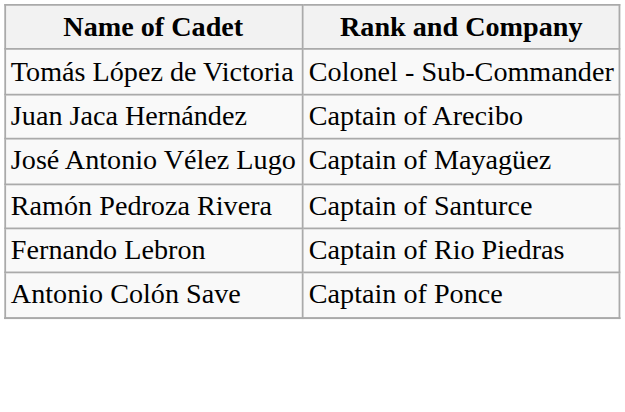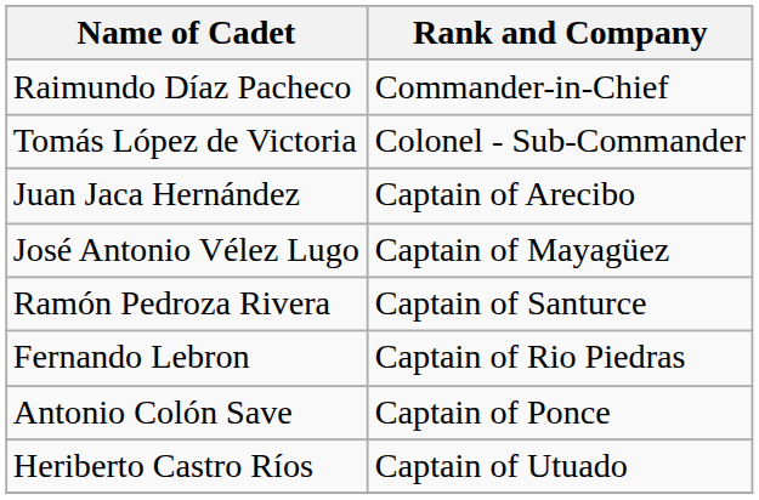+ row: Raimundo Díaz Pacheco | Commander-in-Chief
+ row: Heriberto Castro Ríos | Captain of Utuado
